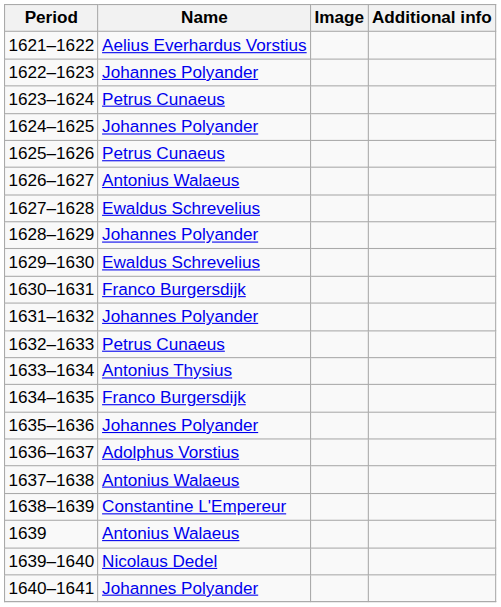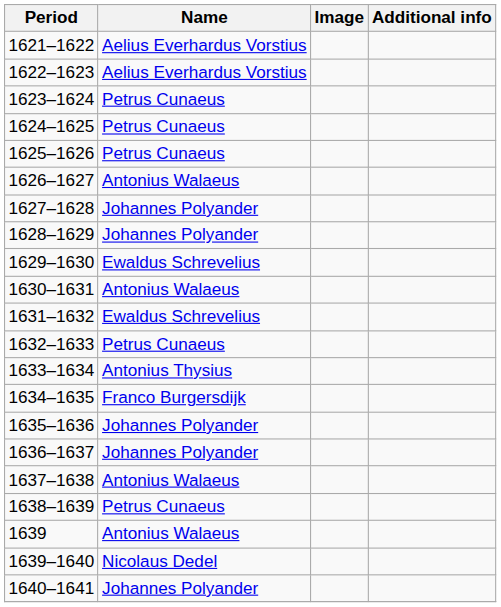1622–1623 | Name: Johannes Polyander -> Aelius Everhardus Vorstius
1624–1625 | Name: Johannes Polyander -> Petrus Cunaeus
1627–1628 | Name: Ewaldus Schrevelius -> Johannes Polyander
1630–1631 | Name: Franco Burgersdijk -> Antonius Walaeus
1631–1632 | Name: Johannes Polyander -> Ewaldus Schrevelius
1636–1637 | Name: Adolphus Vorstius -> Johannes Polyander
1638–1639 | Name: Constantine L'Empereur -> Petrus Cunaeus
